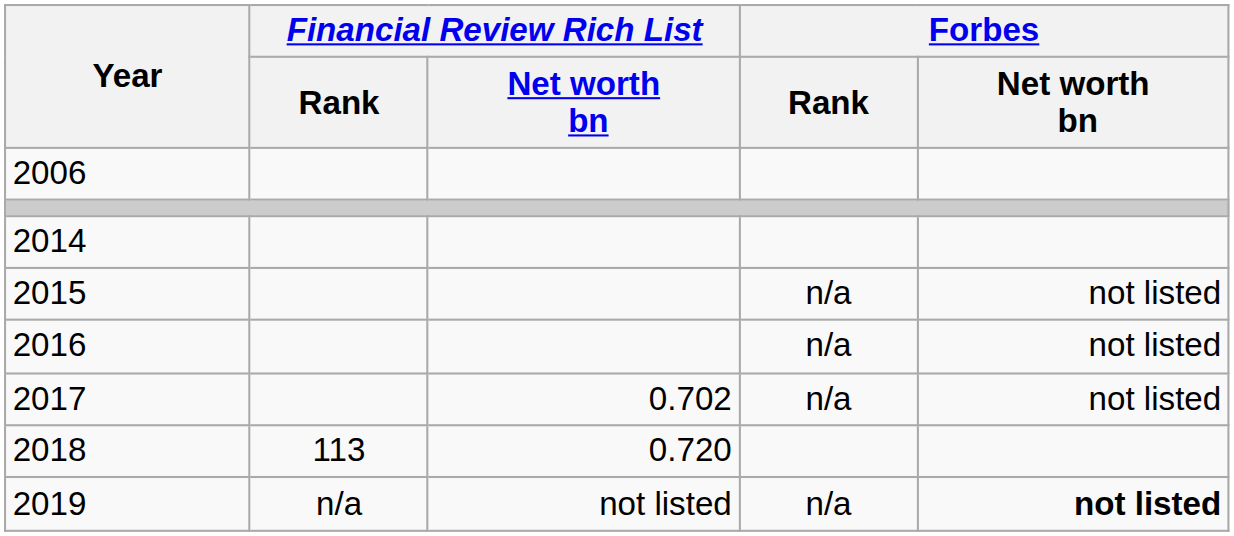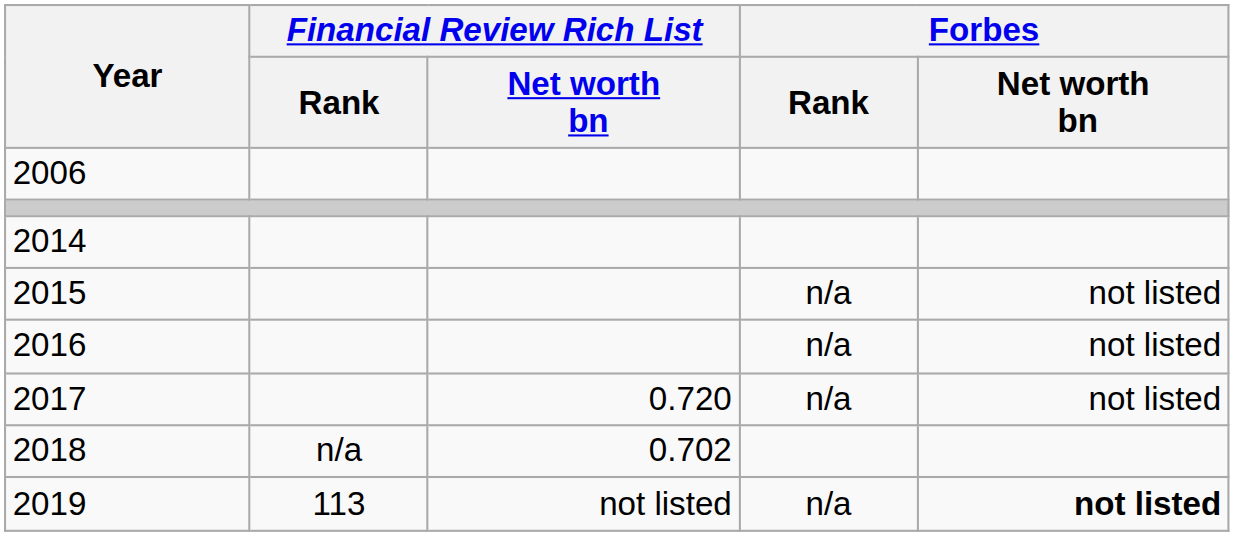2017 | Financial Review Rich List / Net worth bn: 0.702 -> 0.720
2018 | Financial Review Rich List / Rank: 113 -> n/a
2018 | Financial Review Rich List / Net worth bn: 0.720 -> 0.702
2019 | Financial Review Rich List / Rank: n/a -> 113
